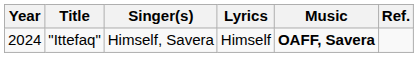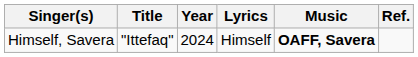columns swapped: Year <-> Singer(s)
